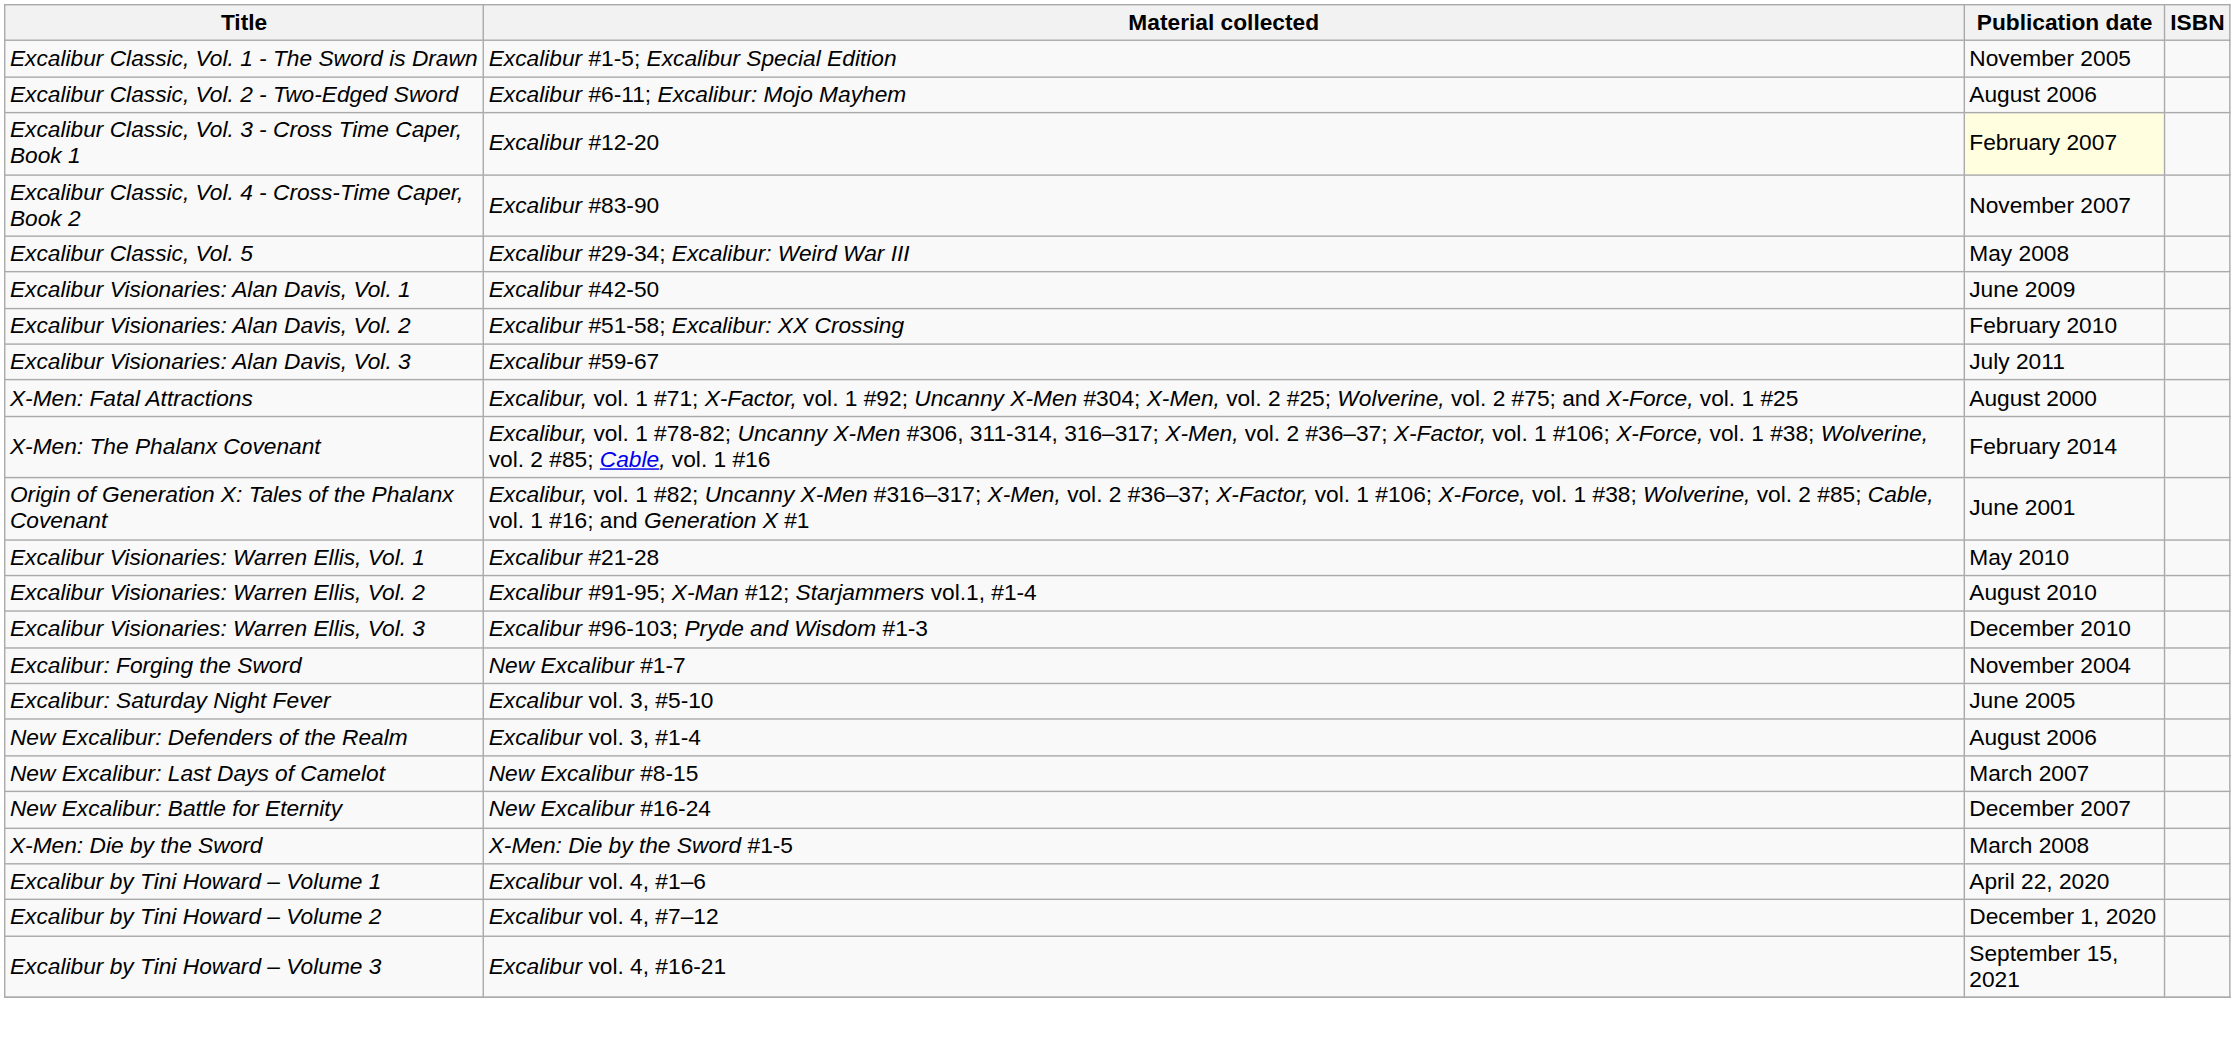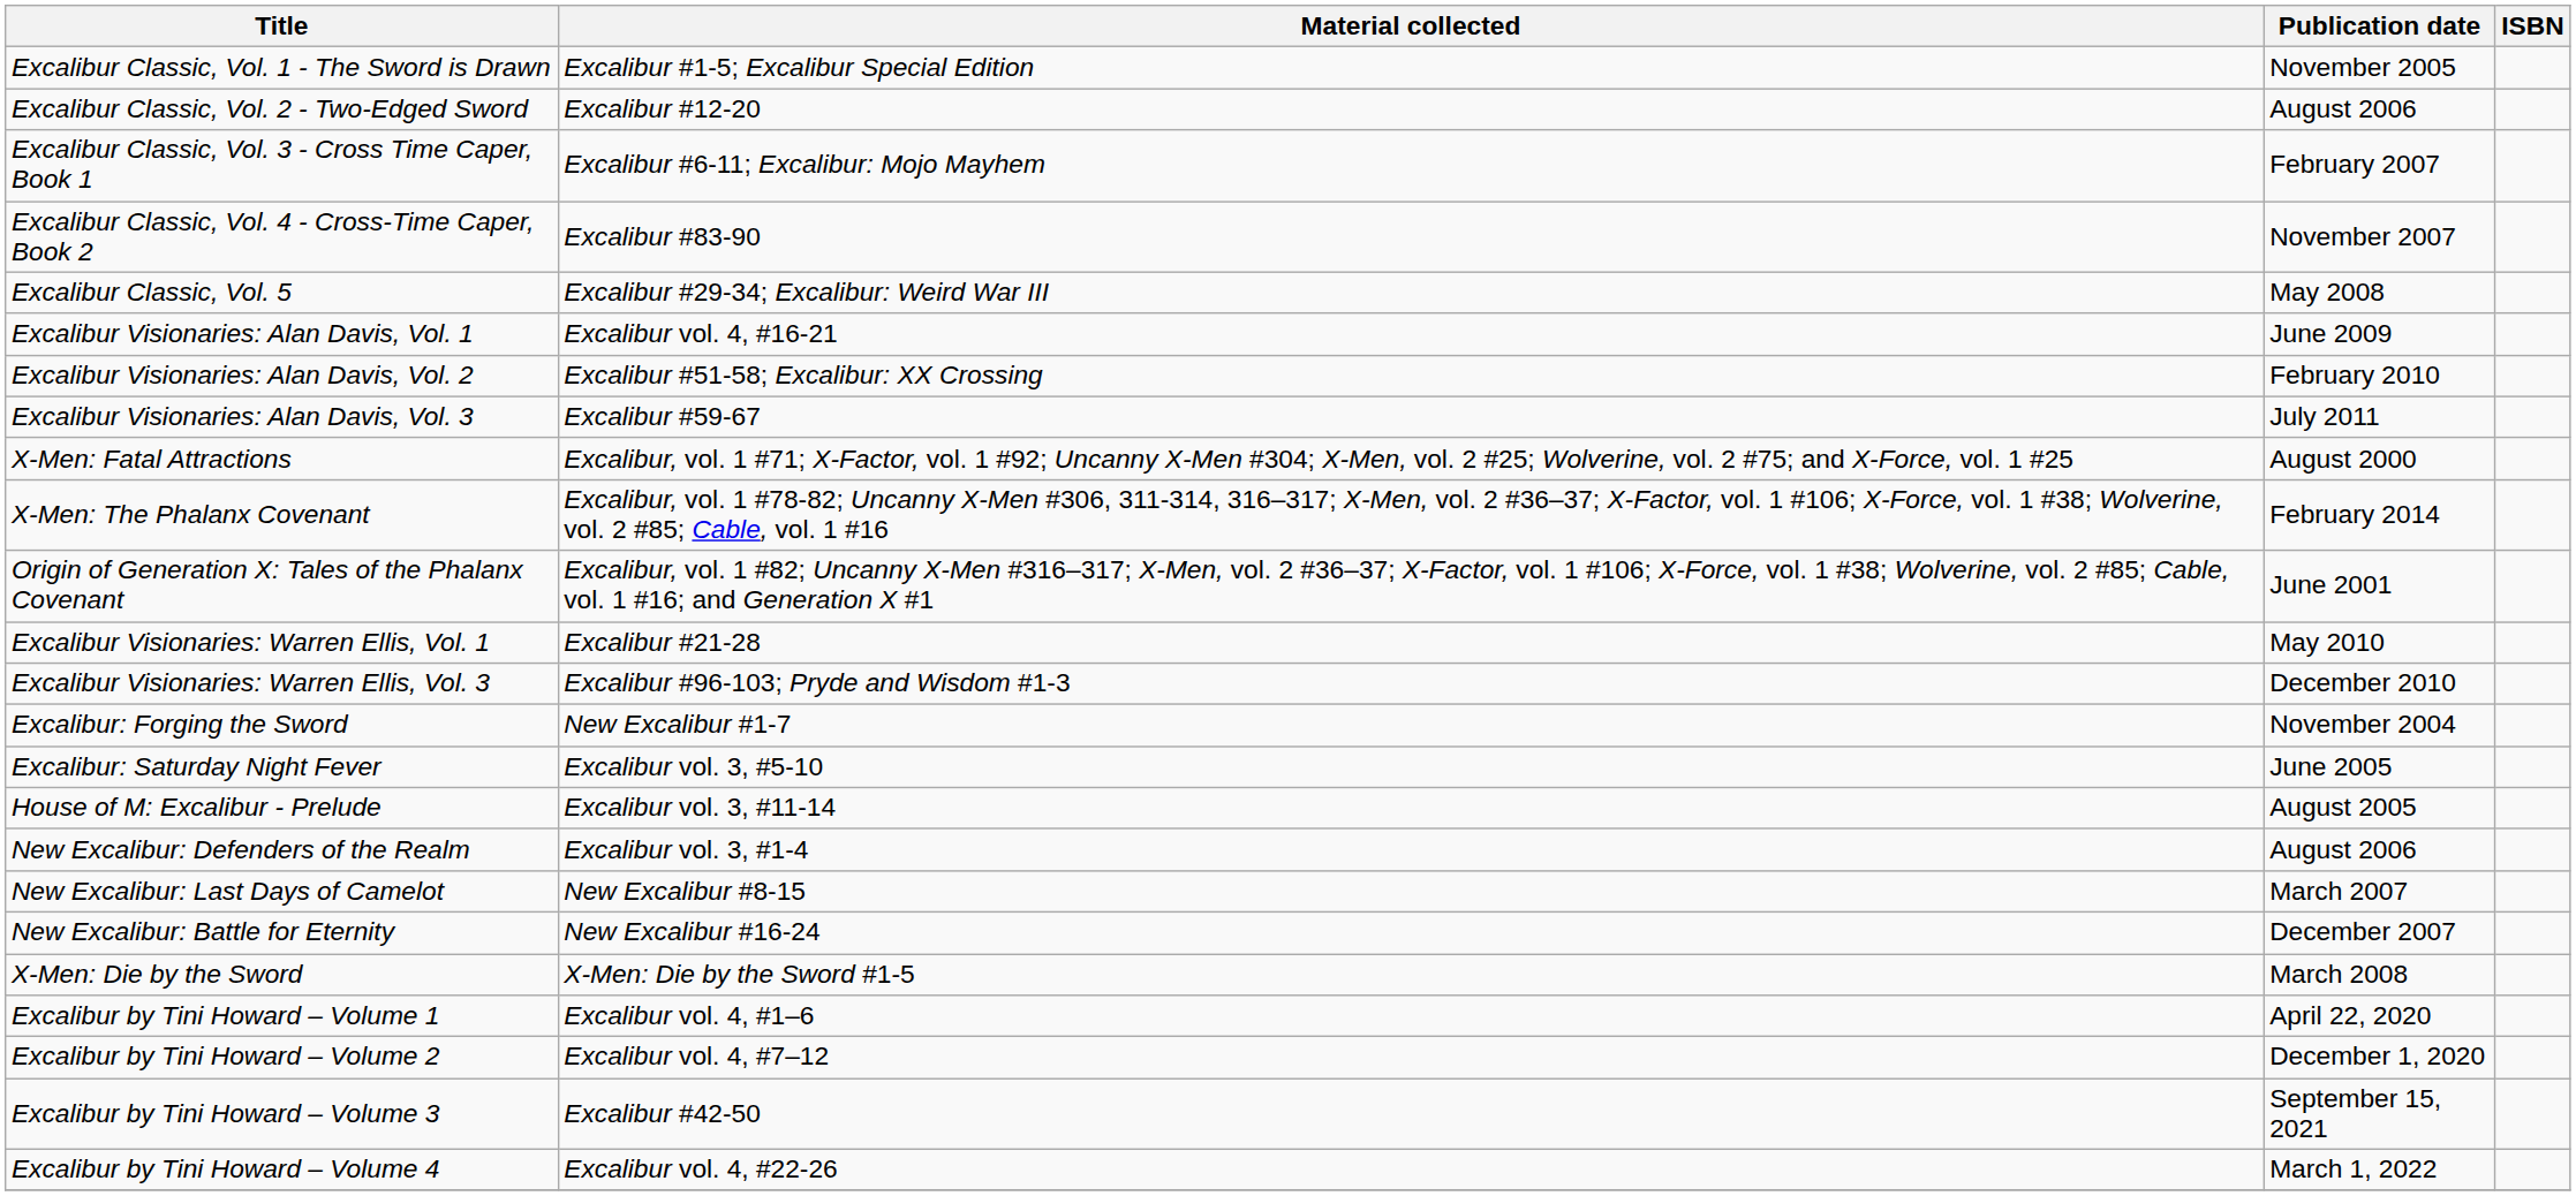Excalibur Classic, Vol. 2 - Two-Edged Sword | Material collected: Excalibur #6-11; Excalibur: Mojo Mayhem -> Excalibur #12-20
Excalibur Classic, Vol. 3 - Cross Time Caper, Book 1 | Material collected: Excalibur #12-20 -> Excalibur #6-11; Excalibur: Mojo Mayhem
Excalibur Classic, Vol. 3 - Cross Time Caper, Book 1 | Publication date: lightyellow background -> no background
Excalibur Visionaries: Alan Davis, Vol. 1 | Material collected: Excalibur #42-50 -> Excalibur vol. 4, #16-21
- row: Excalibur Visionaries: Warren Ellis, Vol. 2 | Excalibur #91-95; X-Man #12; Starjammers vol.1, #1-4 | August 2010
+ row: House of M: Excalibur - Prelude | Excalibur vol. 3, #11-14 | August 2005
Excalibur by Tini Howard – Volume 3 | Material collected: Excalibur vol. 4, #16-21 -> Excalibur #42-50
+ row: Excalibur by Tini Howard – Volume 4 | Excalibur vol. 4, #22-26 | March 1, 2022
